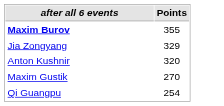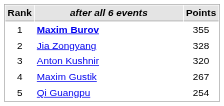+ column: Rank | 1 | 2 | 3 | 4 | 5
Jia Zongyang | Points: 329 -> 328
Maxim Gustik | Points: 270 -> 267
